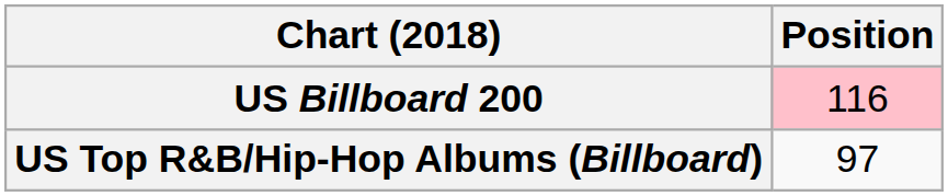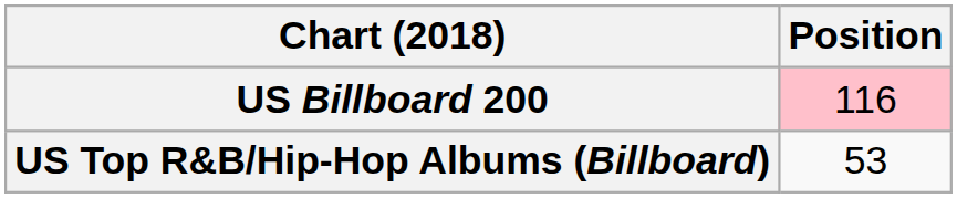US Top R&B/Hip-Hop Albums (Billboard) | Position: 97 -> 53
